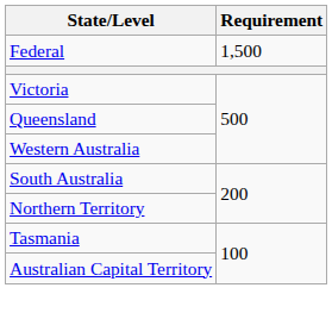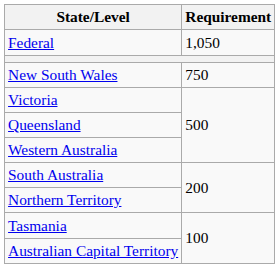Federal | Requirement: 1,500 -> 1,050
+ row: New South Wales | 750
